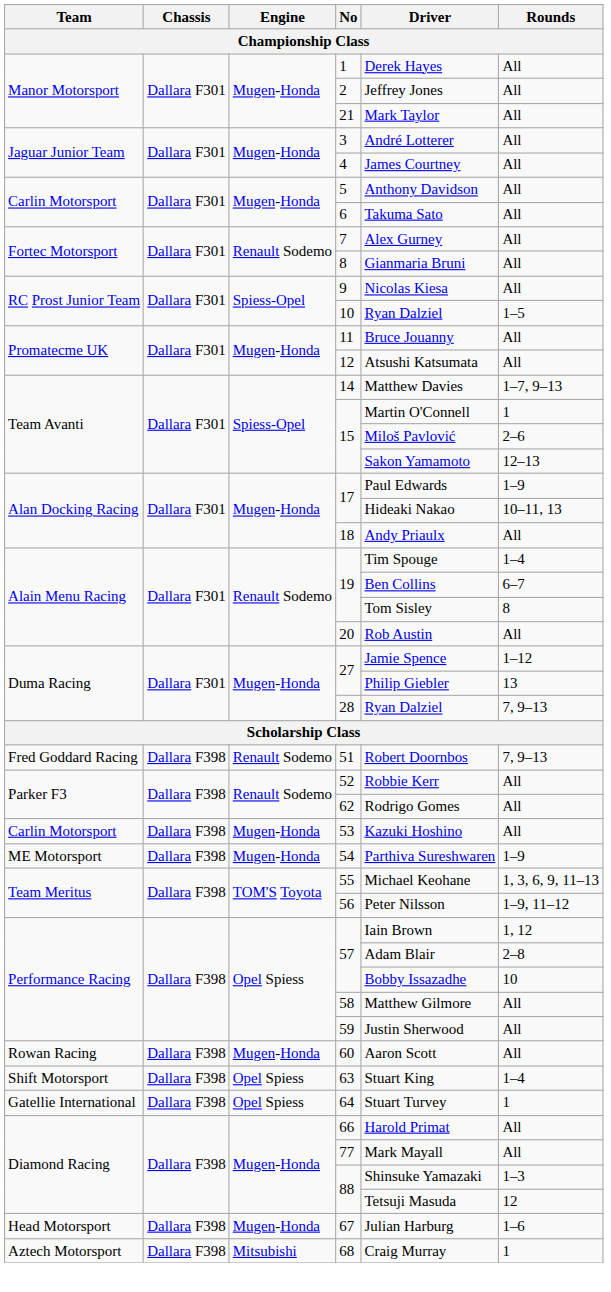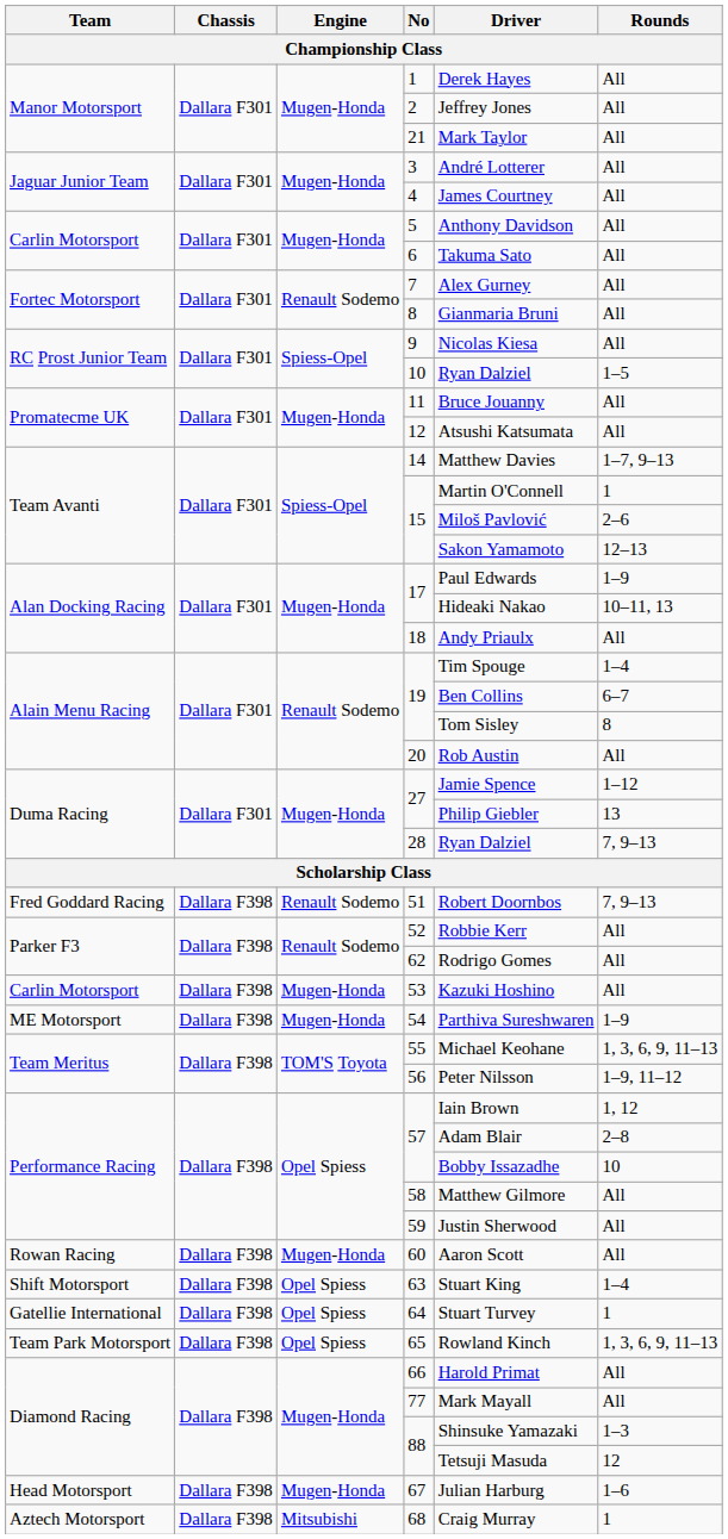+ row: Team Park Motorsport | Dallara F398 | Opel Spiess | 65 | Rowland Kinch | 1, 3, 6, 9, 11–13
